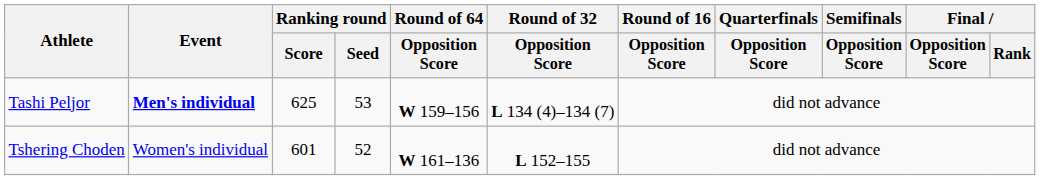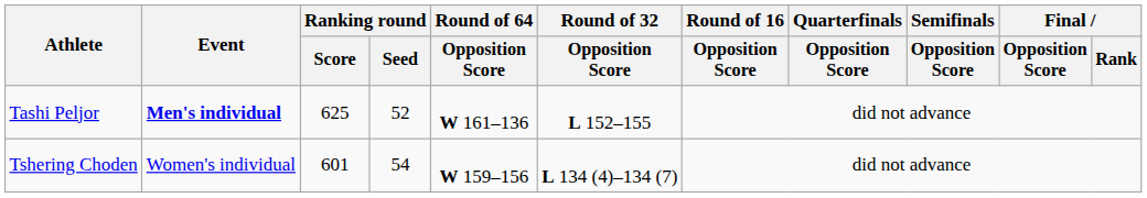Tashi Peljor | Ranking round / Seed: 53 -> 52
Tashi Peljor | Round of 64 / Opposition Score: W 159–156 -> W 161–136
Tashi Peljor | Round of 32 / Opposition Score: L 134 (4)–134 (7) -> L 152–155
Tshering Choden | Ranking round / Seed: 52 -> 54
Tshering Choden | Round of 64 / Opposition Score: W 161–136 -> W 159–156
Tshering Choden | Round of 32 / Opposition Score: L 152–155 -> L 134 (4)–134 (7)
